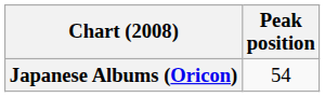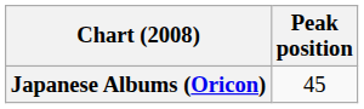Japanese Albums (Oricon) | Peak position: 54 -> 45
